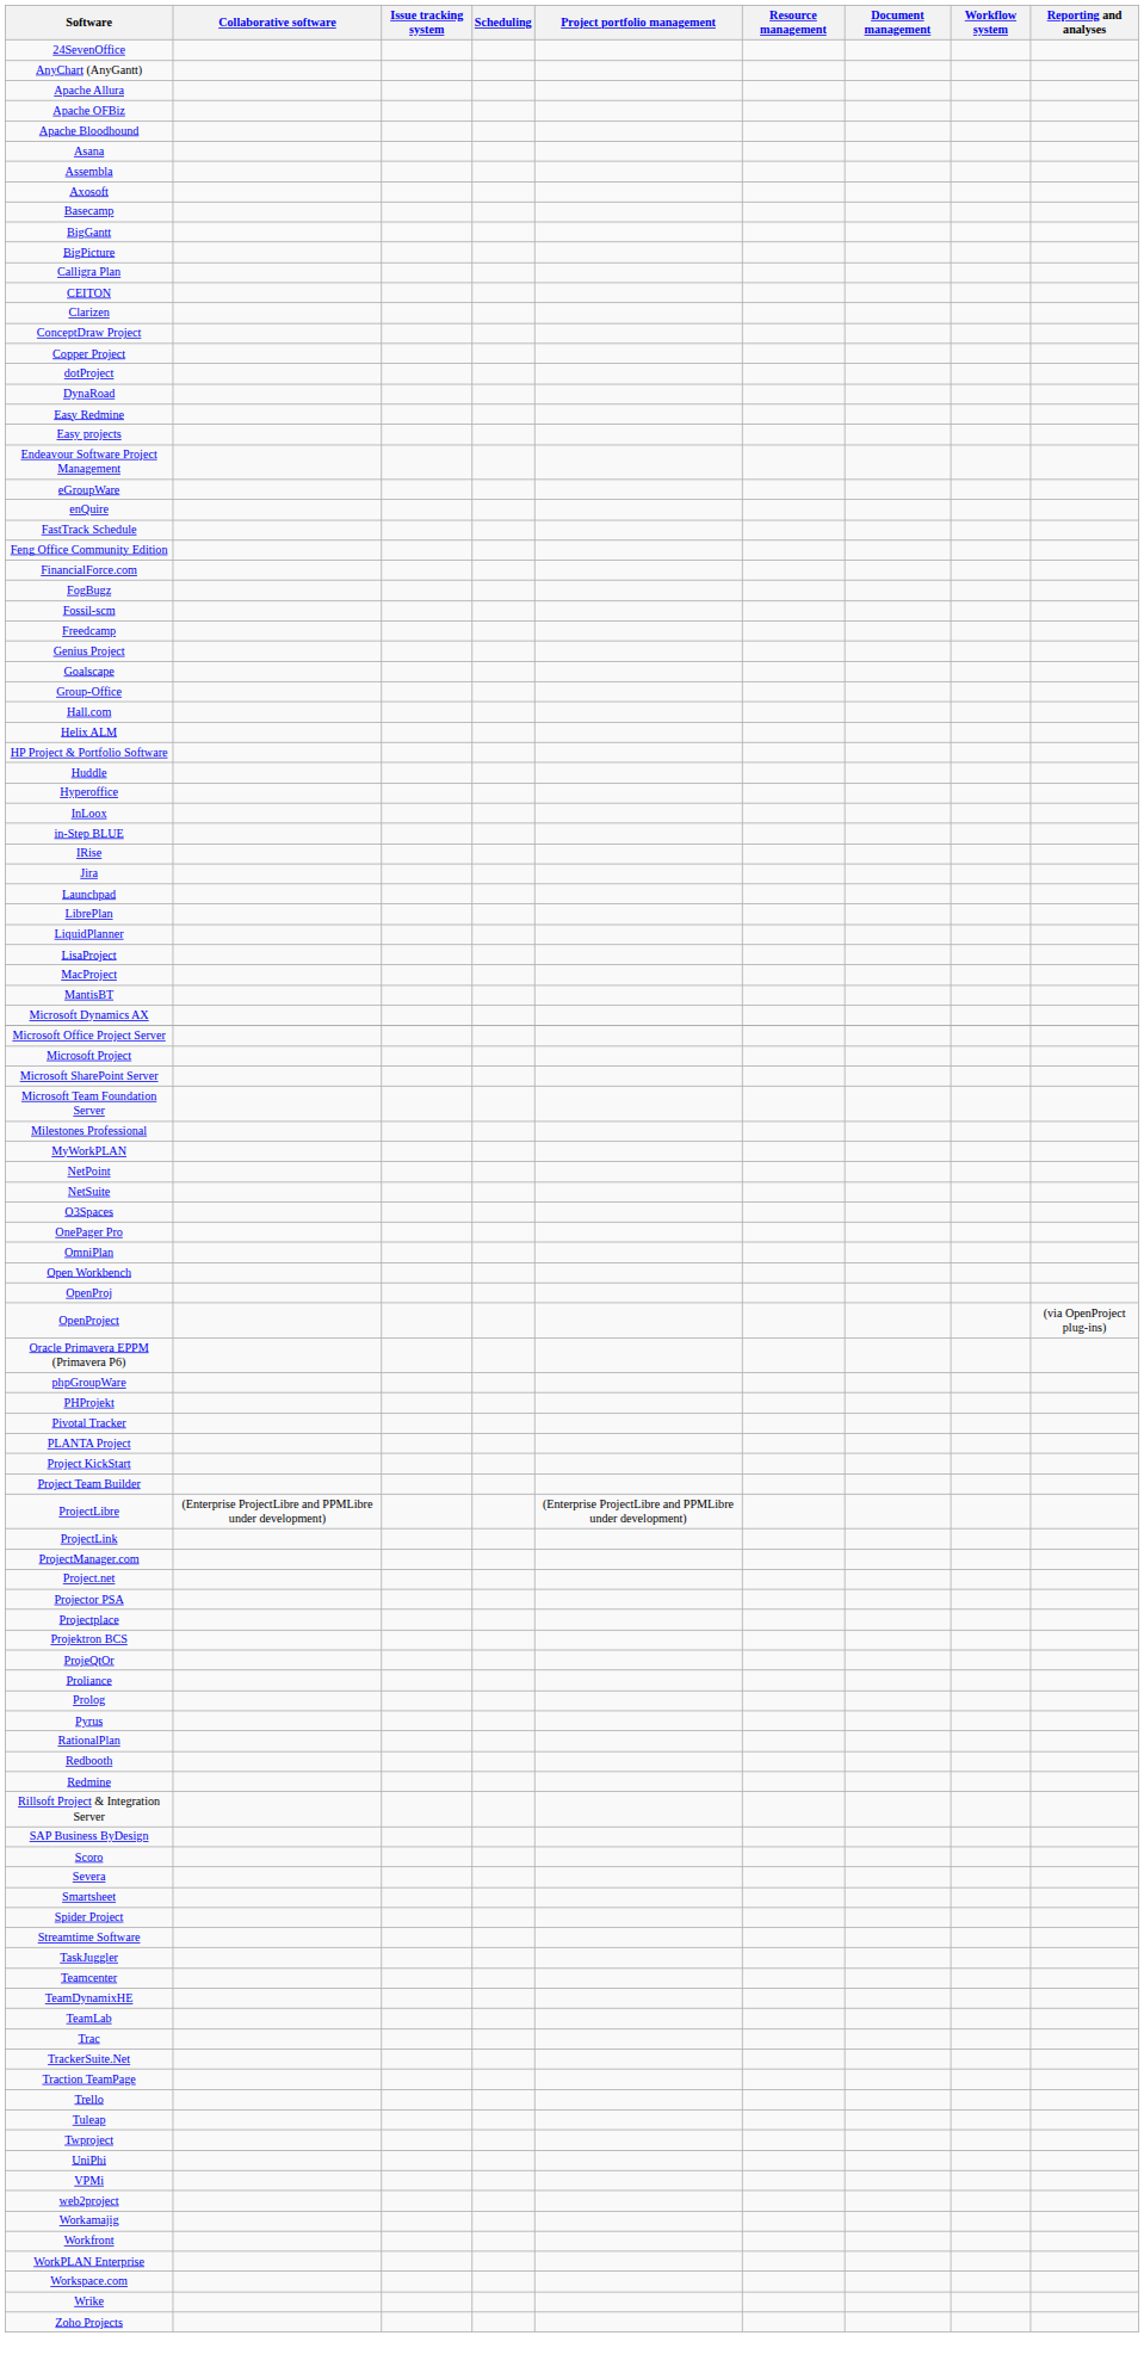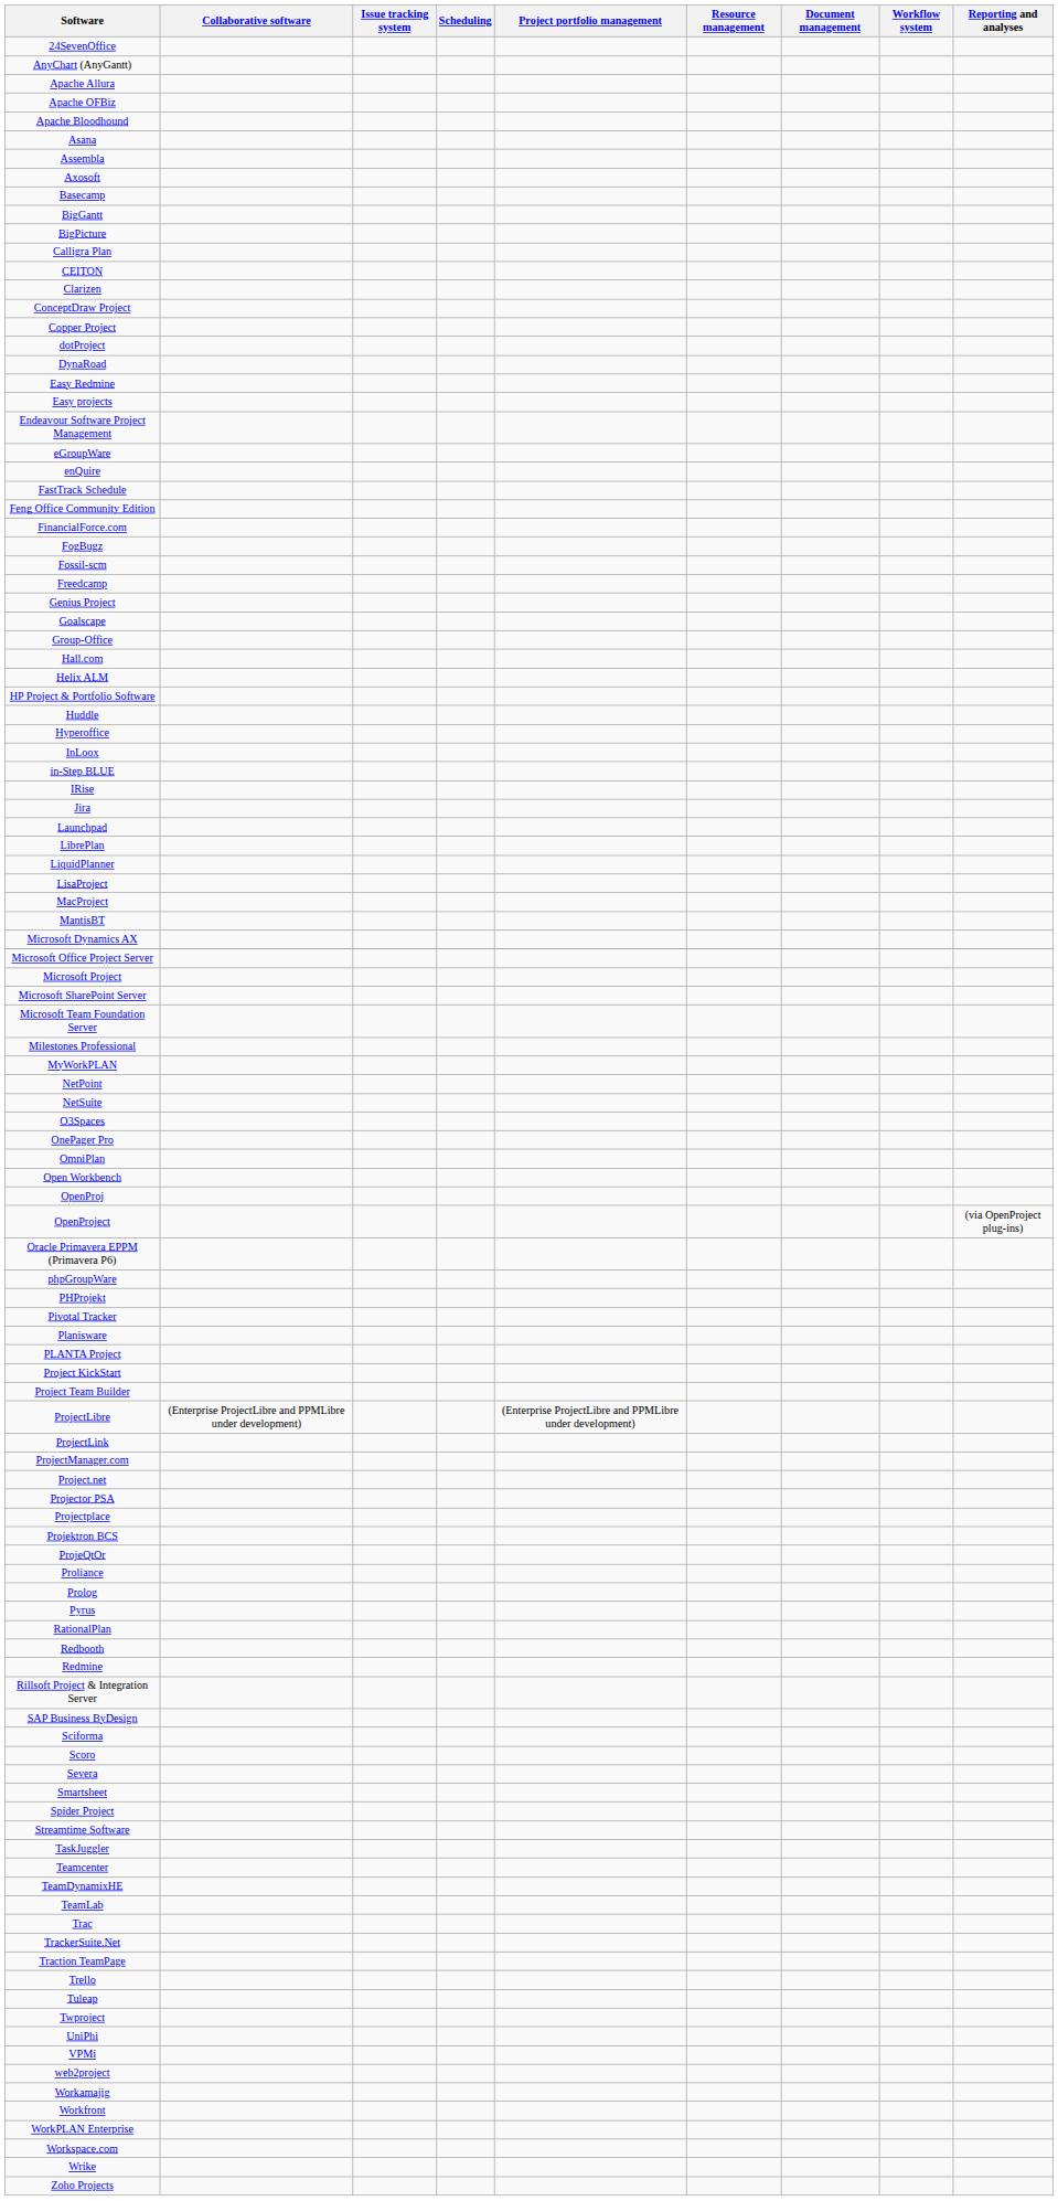+ row: Planisware
+ row: Sciforma
